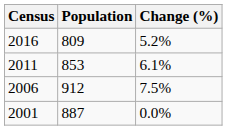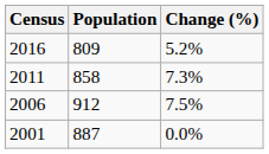2011 | Population: 853 -> 858
2011 | Change (%): 6.1% -> 7.3%
